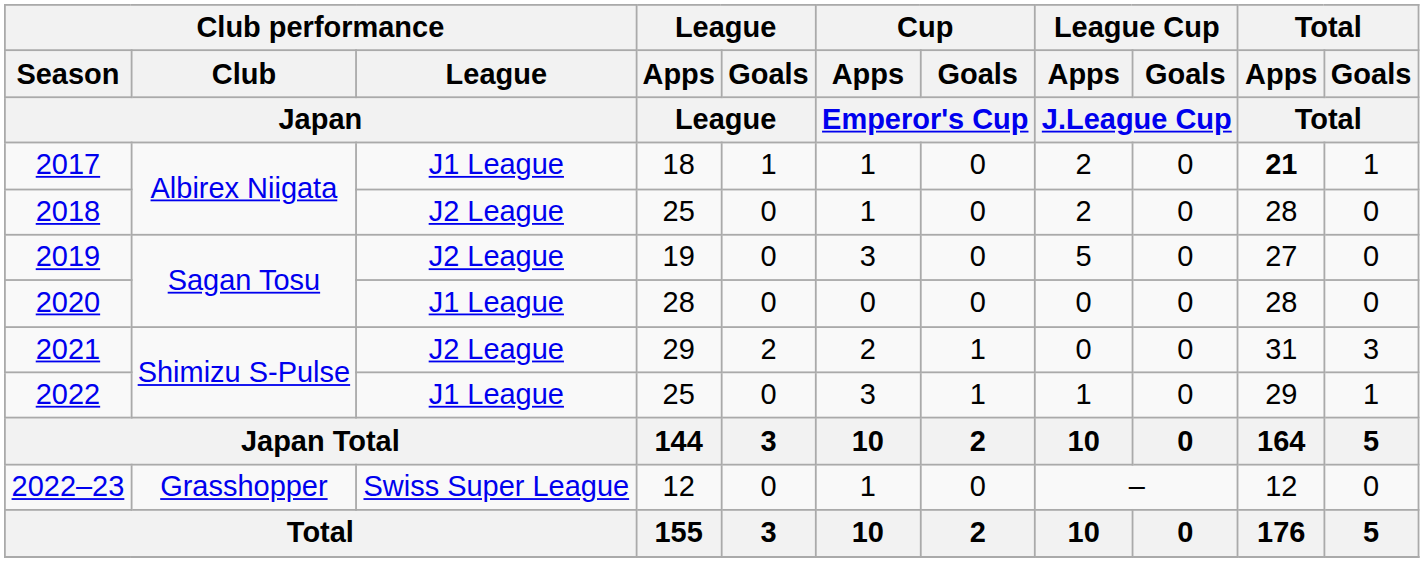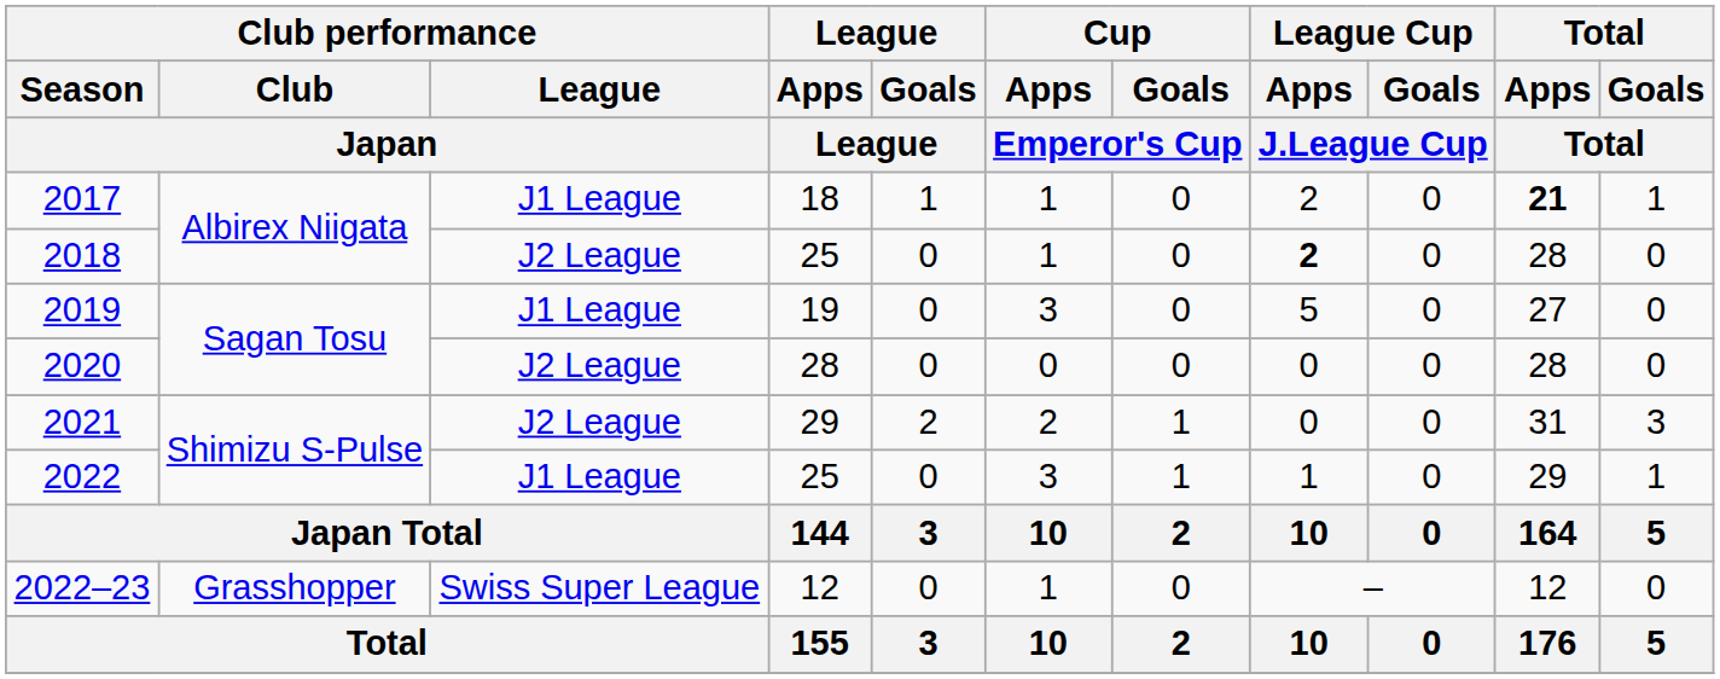2018 | League Cup / Apps / J.League Cup: normal -> bold
2019 | Club performance / League / Japan: J2 League -> J1 League
2020 | Club performance / League / Japan: J1 League -> J2 League
